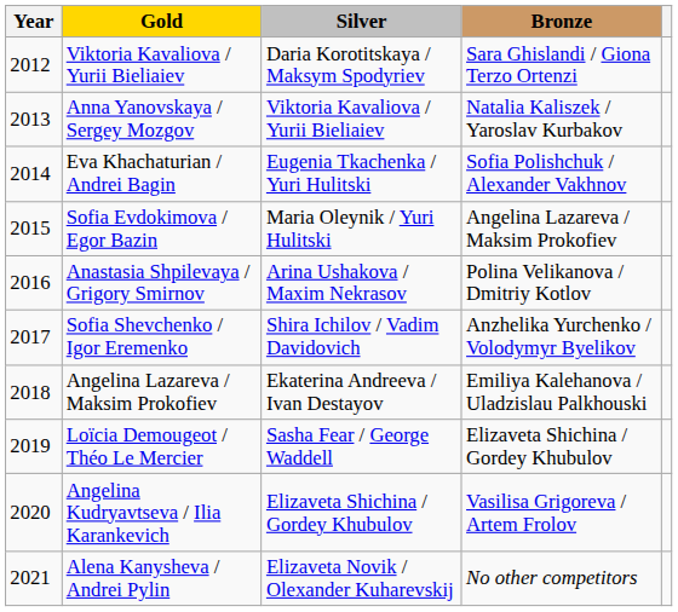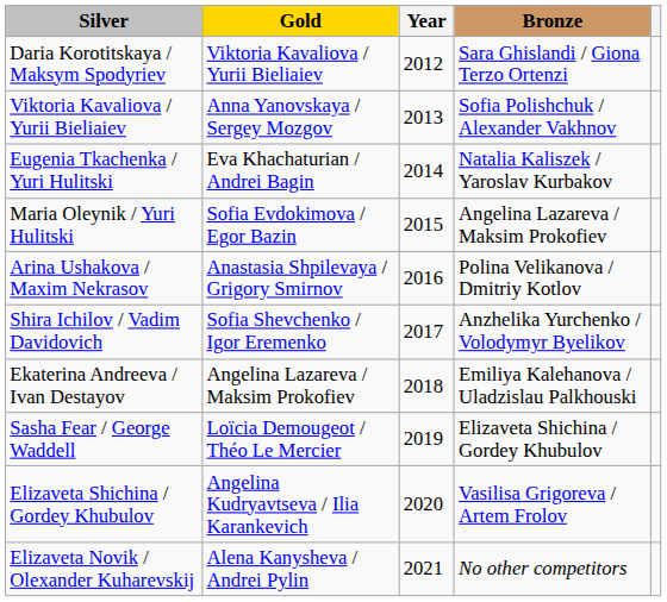columns swapped: Year <-> Silver
Anna Yanovskaya / Sergey Mozgov | Bronze: Natalia Kaliszek / Yaroslav Kurbakov -> Sofia Polishchuk / Alexander Vakhnov
Eva Khachaturian / Andrei Bagin | Bronze: Sofia Polishchuk / Alexander Vakhnov -> Natalia Kaliszek / Yaroslav Kurbakov
